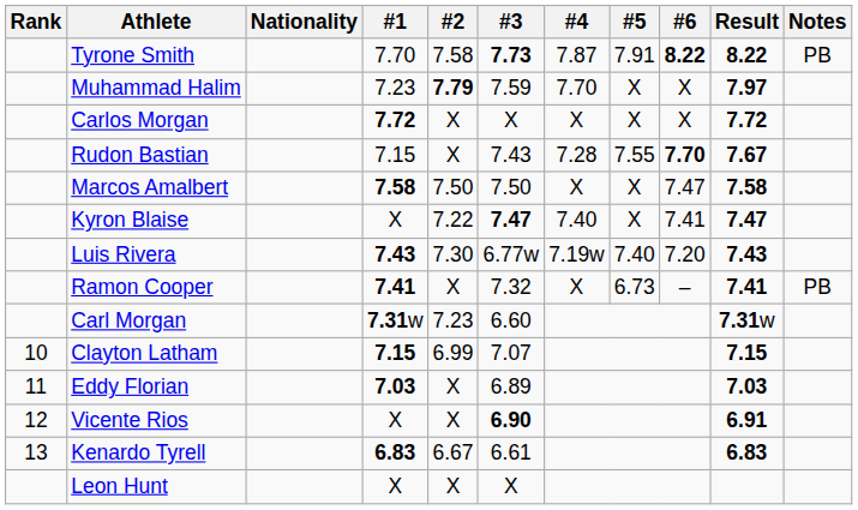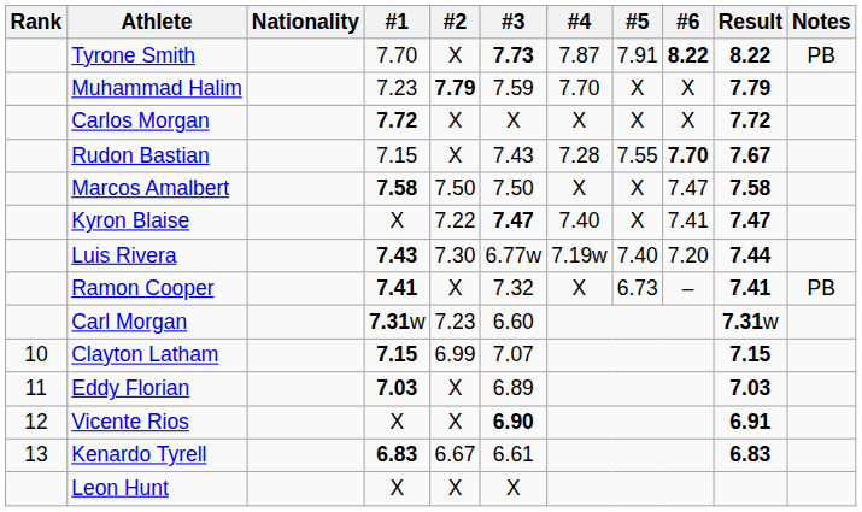Tyrone Smith | #2: 7.58 -> X
Muhammad Halim | Result: 7.97 -> 7.79
Luis Rivera | Result: 7.43 -> 7.44
